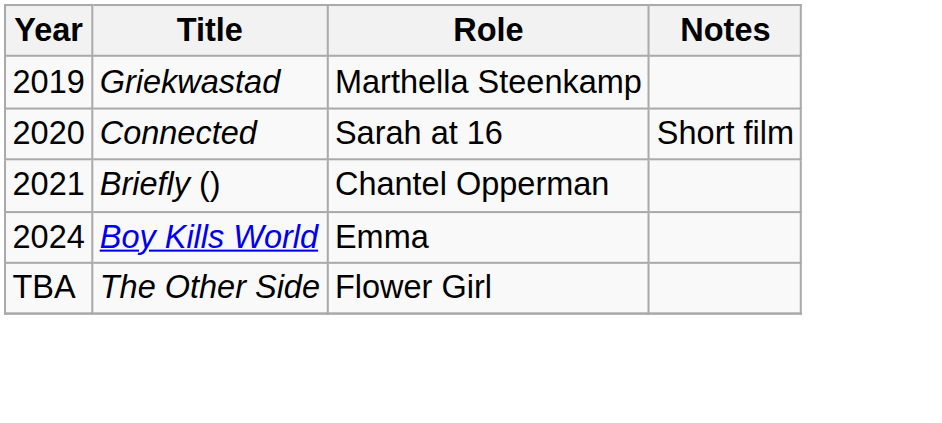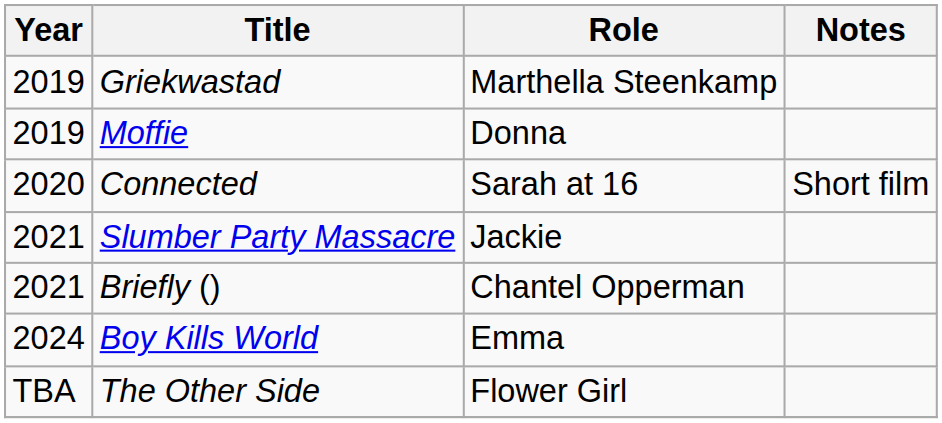+ row: 2019 | Moffie | Donna
+ row: 2021 | Slumber Party Massacre | Jackie
